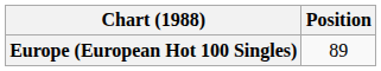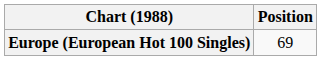Europe (European Hot 100 Singles) | Position: 89 -> 69
